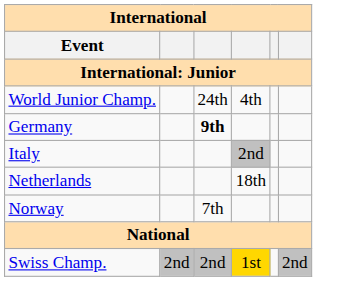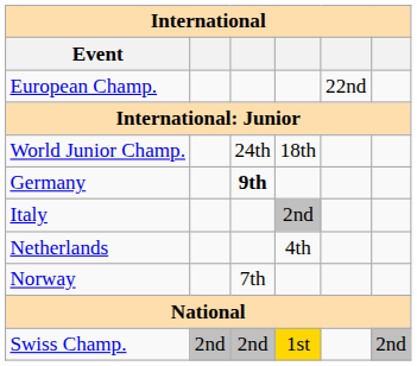+ row: European Champ. | 22nd
World Junior Champ. | column 4: 4th -> 18th
Netherlands | column 4: 18th -> 4th
